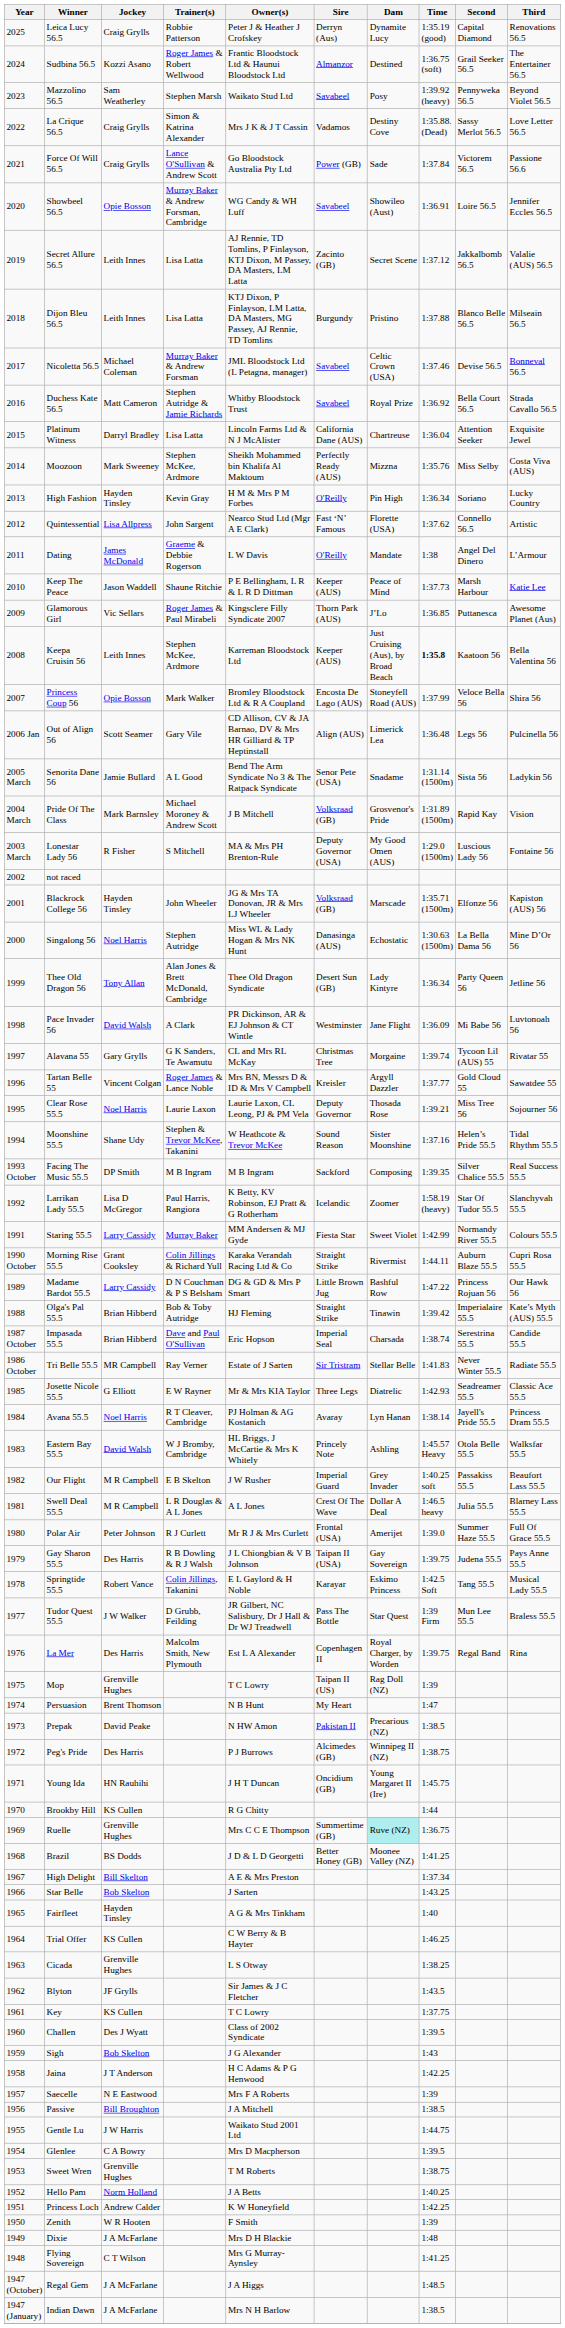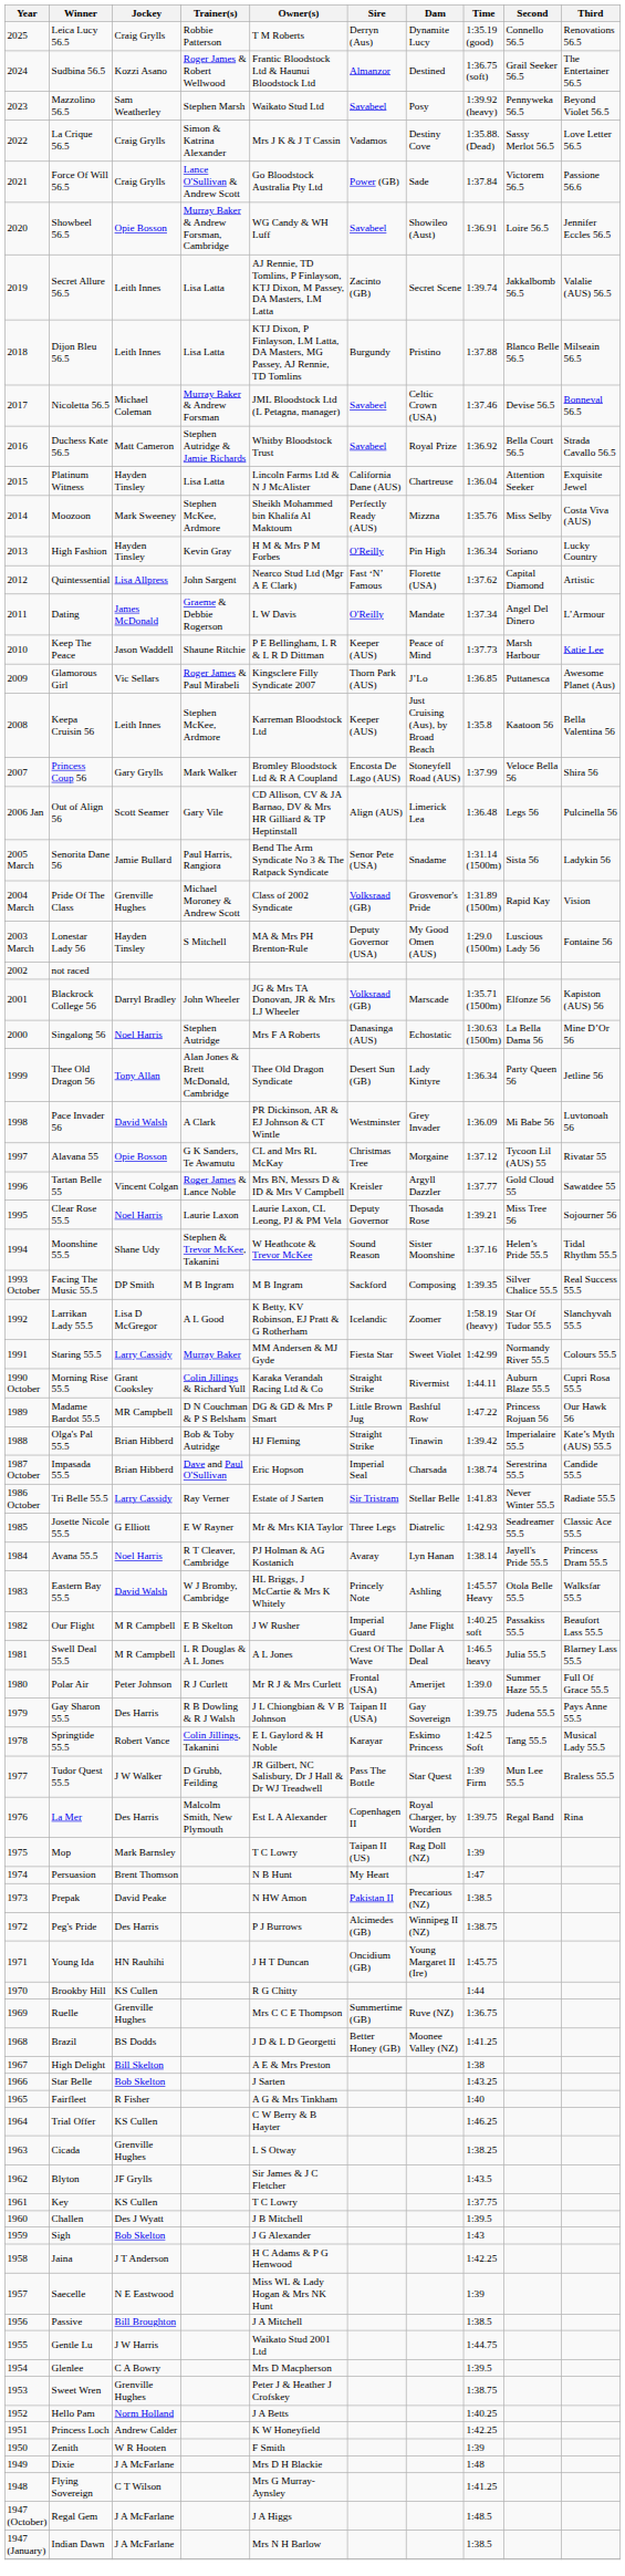Leica Lucy 56.5 | Owner(s): Peter J & Heather J Crofskey -> T M Roberts
Leica Lucy 56.5 | Second: Capital Diamond -> Connello 56.5
Secret Allure 56.5 | Time: 1:37.12 -> 1:39.74
Platinum Witness | Jockey: Darryl Bradley -> Hayden Tinsley
Quintessential | Second: Connello 56.5 -> Capital Diamond
Dating | Time: 1:38 -> 1:37.34
Keepa Cruisin 56 | Time: bold -> normal
Princess Coup 56 | Jockey: Opie Bosson -> Gary Grylls
Senorita Dane 56 | Trainer(s): A L Good -> Paul Harris, Rangiora
Pride Of The Class | Jockey: Mark Barnsley -> Grenville Hughes
Pride Of The Class | Owner(s): J B Mitchell -> Class of 2002 Syndicate
Lonestar Lady 56 | Jockey: R Fisher -> Hayden Tinsley
Blackrock College 56 | Jockey: Hayden Tinsley -> Darryl Bradley
Singalong 56 | Owner(s): Miss WL & Lady Hogan & Mrs NK Hunt -> Mrs F A Roberts
Pace Invader 56 | Dam: Jane Flight -> Grey Invader
Alavana 55 | Jockey: Gary Grylls -> Opie Bosson
Alavana 55 | Time: 1:39.74 -> 1:37.12
Larrikan Lady 55.5 | Trainer(s): Paul Harris, Rangiora -> A L Good
Madame Bardot 55.5 | Jockey: Larry Cassidy -> MR Campbell
Tri Belle 55.5 | Jockey: MR Campbell -> Larry Cassidy
Our Flight | Dam: Grey Invader -> Jane Flight
Mop | Jockey: Grenville Hughes -> Mark Barnsley
Ruelle | Dam: paleturquoise background -> no background
High Delight | Time: 1:37.34 -> 1:38
Fairfleet | Jockey: Hayden Tinsley -> R Fisher
Challen | Owner(s): Class of 2002 Syndicate -> J B Mitchell
Saecelle | Owner(s): Mrs F A Roberts -> Miss WL & Lady Hogan & Mrs NK Hunt
Sweet Wren | Owner(s): T M Roberts -> Peter J & Heather J Crofskey
